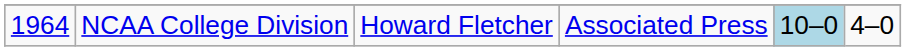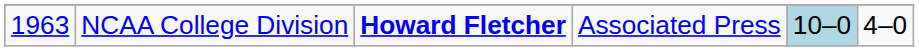NCAA College Division | column 1: 1964 -> 1963
NCAA College Division | column 3: normal -> bold
